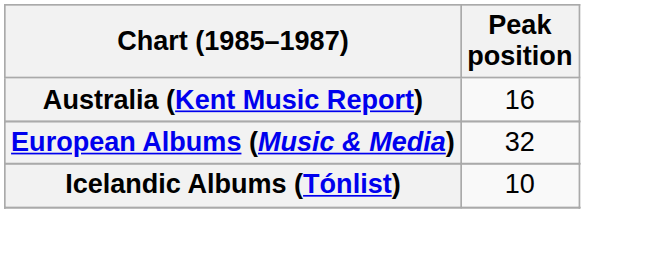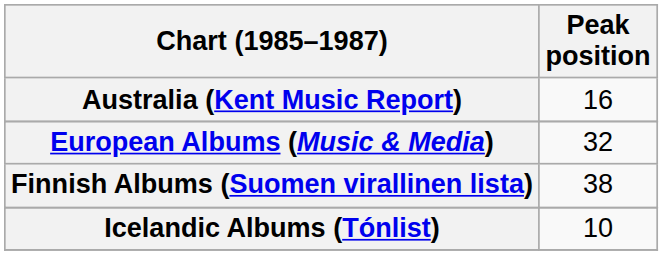+ row: Finnish Albums (Suomen virallinen lista) | 38
